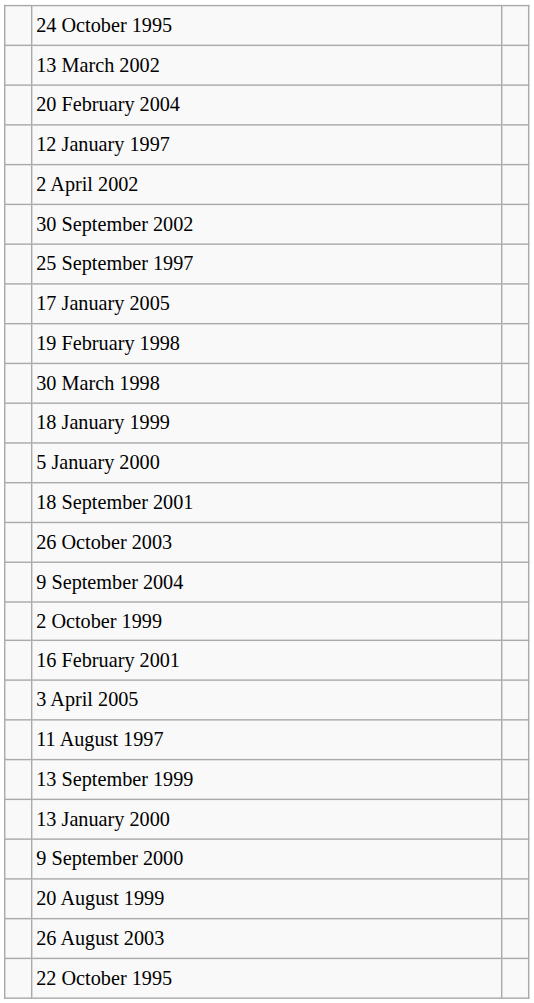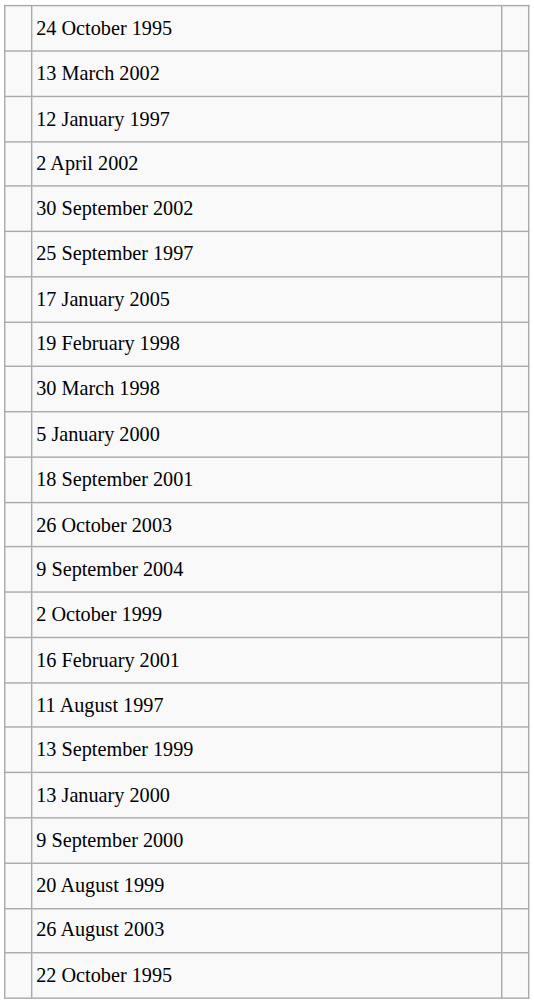- row: 20 February 2004
- row: 18 January 1999
- row: 3 April 2005
